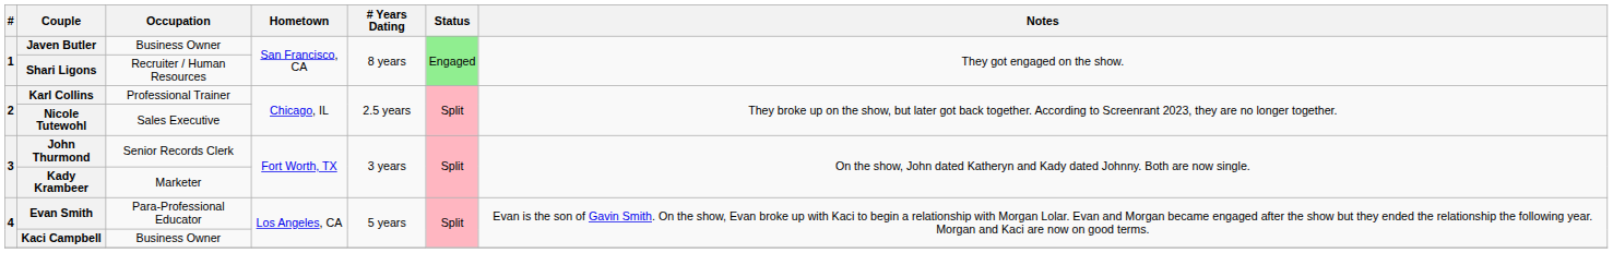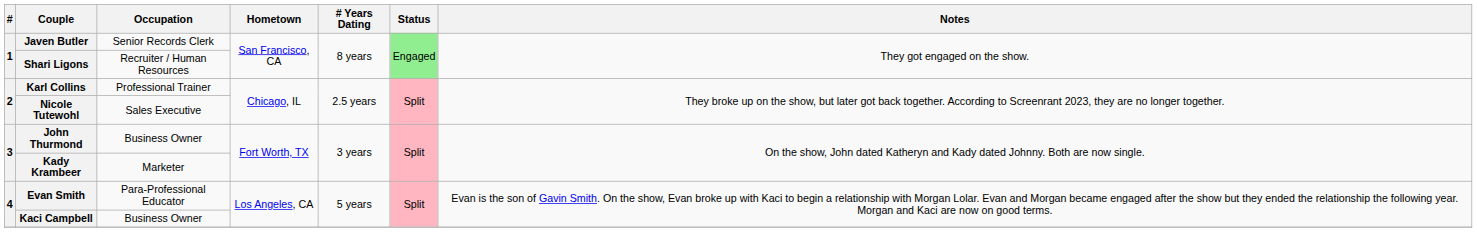Javen Butler | Occupation: Business Owner -> Senior Records Clerk
John Thurmond | Occupation: Senior Records Clerk -> Business Owner
